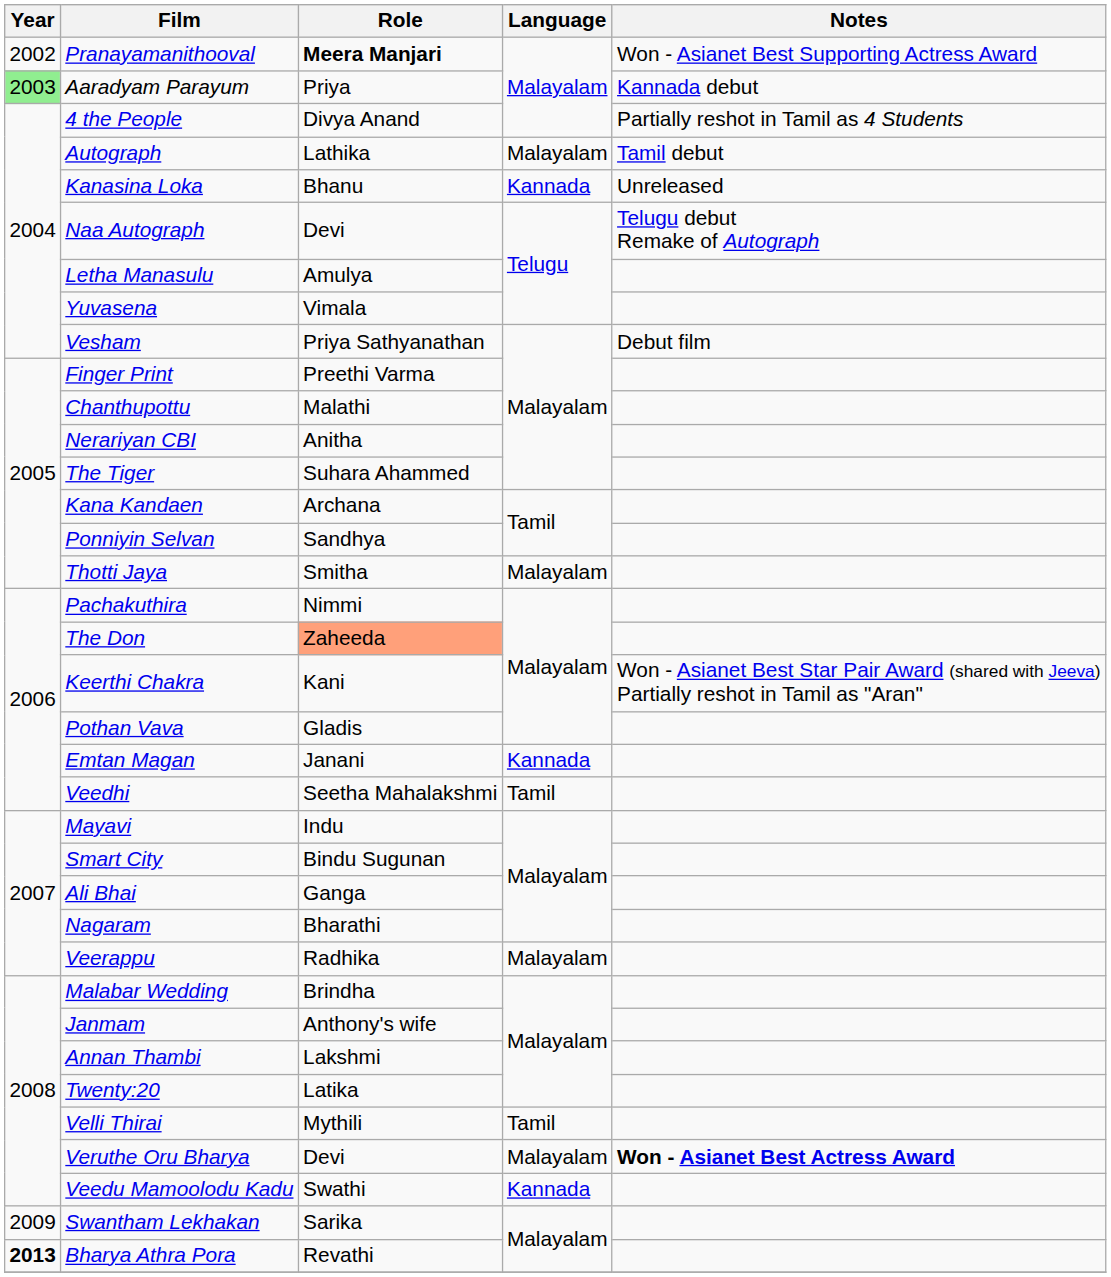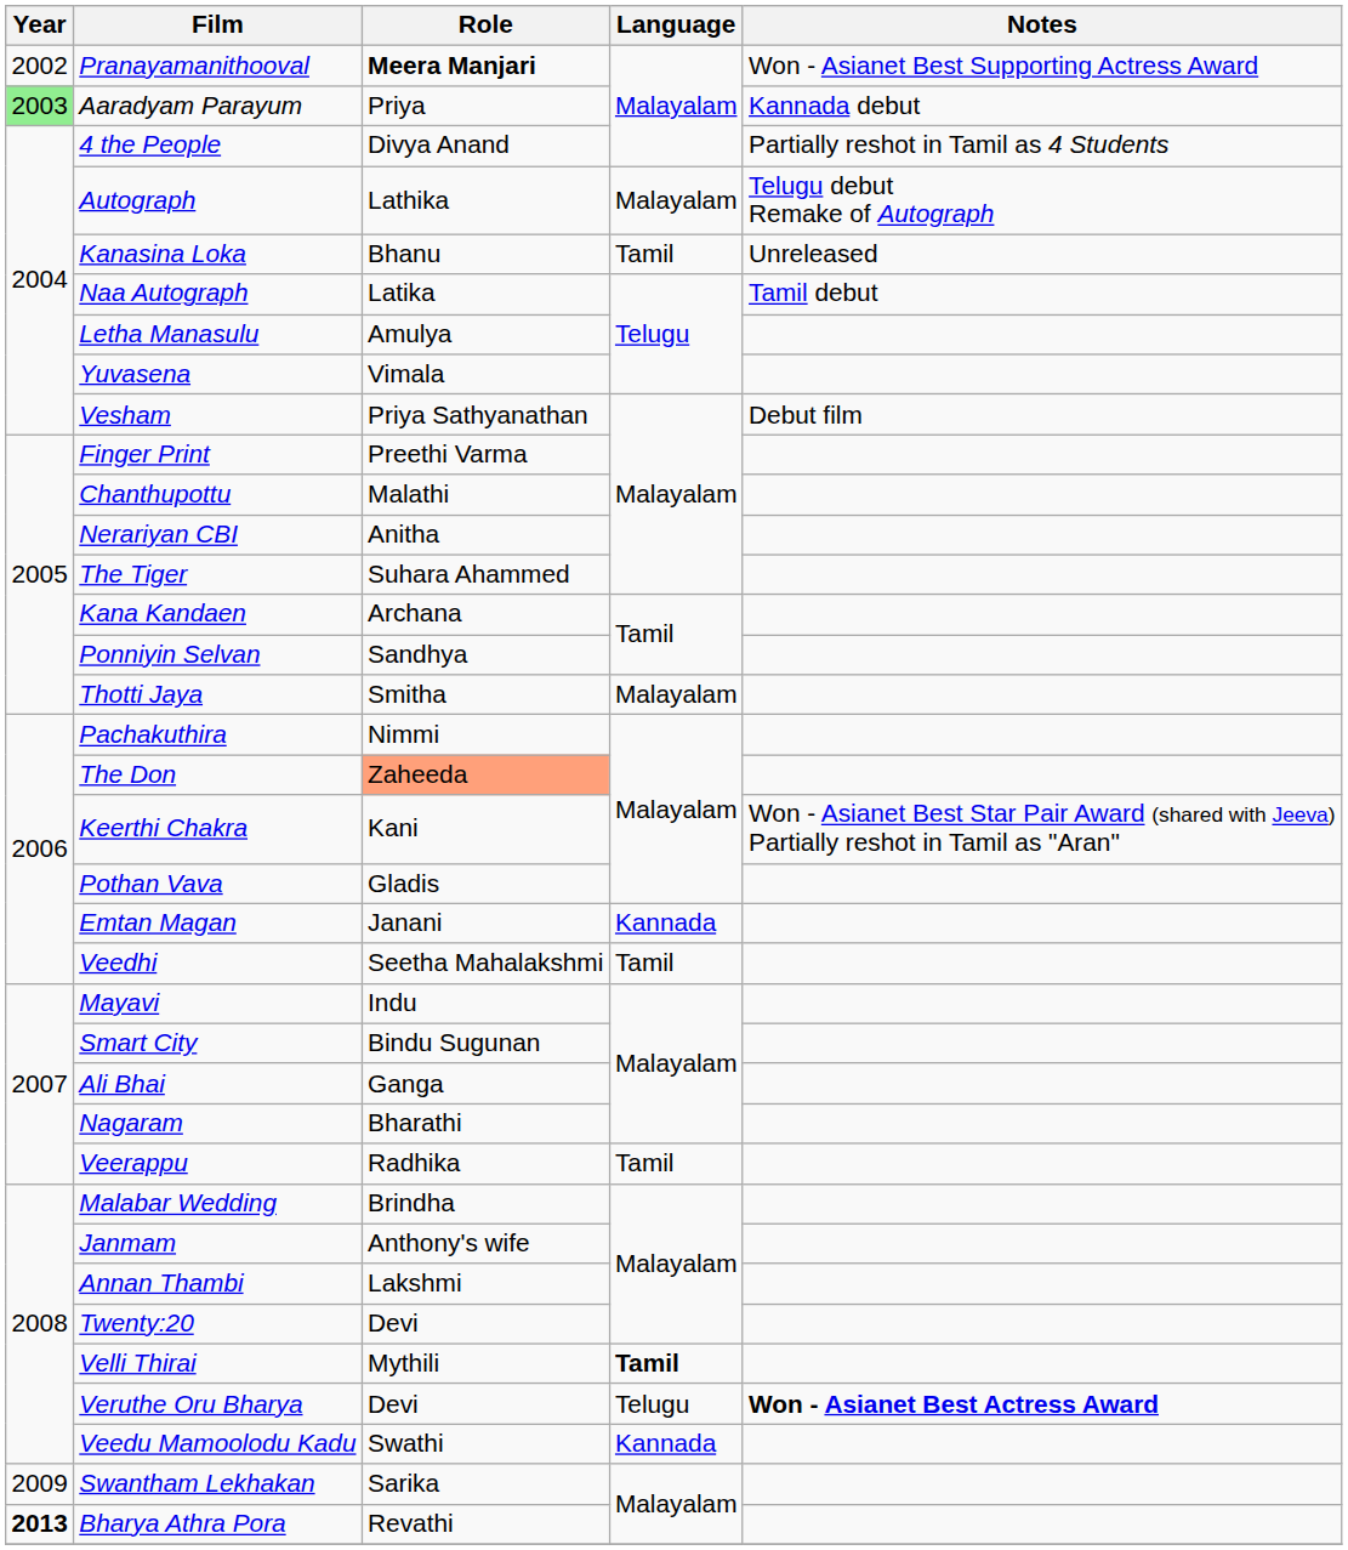Autograph | Notes: Tamil debut -> Telugu debut Remake of Autograph
Kanasina Loka | Language: Kannada -> Tamil
Naa Autograph | Role: Devi -> Latika
Naa Autograph | Notes: Telugu debut Remake of Autograph -> Tamil debut
Veerappu | Language: Malayalam -> Tamil
Twenty:20 | Role: Latika -> Devi
Velli Thirai | Language: normal -> bold
Veruthe Oru Bharya | Language: Malayalam -> Telugu
